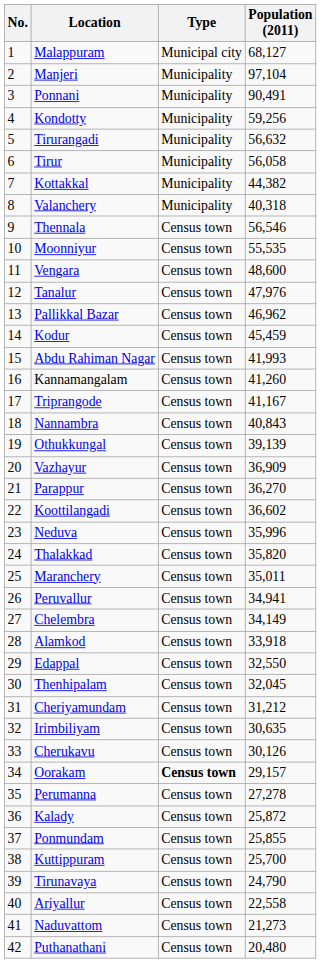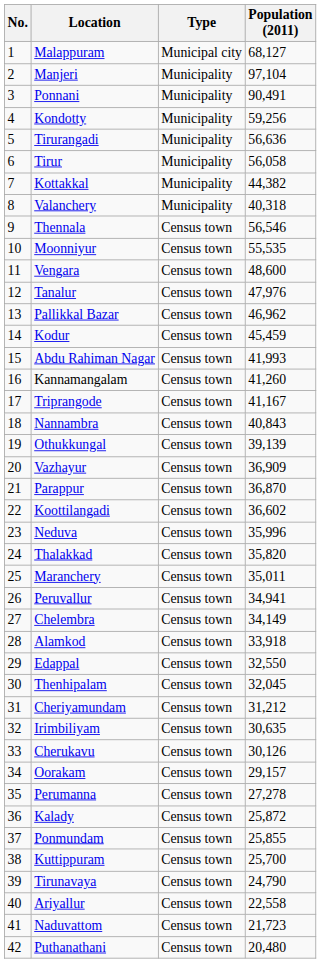Tirurangadi | Population (2011): 56,632 -> 56,636
Parappur | Population (2011): 36,270 -> 36,870
Oorakam | Type: bold -> normal
Naduvattom | Population (2011): 21,273 -> 21,723
